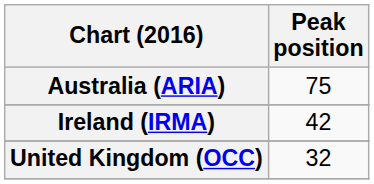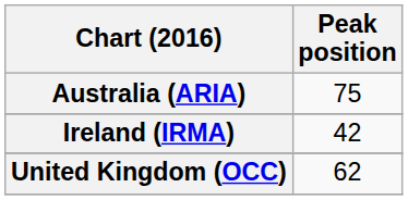United Kingdom (OCC) | Peak position: 32 -> 62
